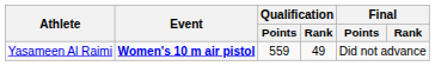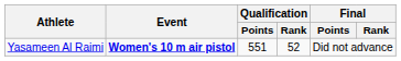Yasameen Al Raimi | Qualification / Points: 559 -> 551
Yasameen Al Raimi | Qualification / Rank: 49 -> 52
